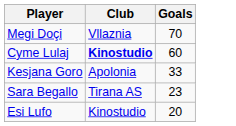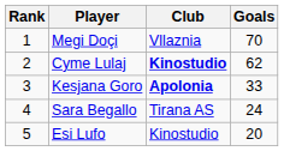+ column: Rank | 1 | 2 | 3 | 4 | 5
Cyme Lulaj | Goals: 60 -> 62
Kesjana Goro | Club: normal -> bold
Sara Begallo | Goals: 23 -> 24
